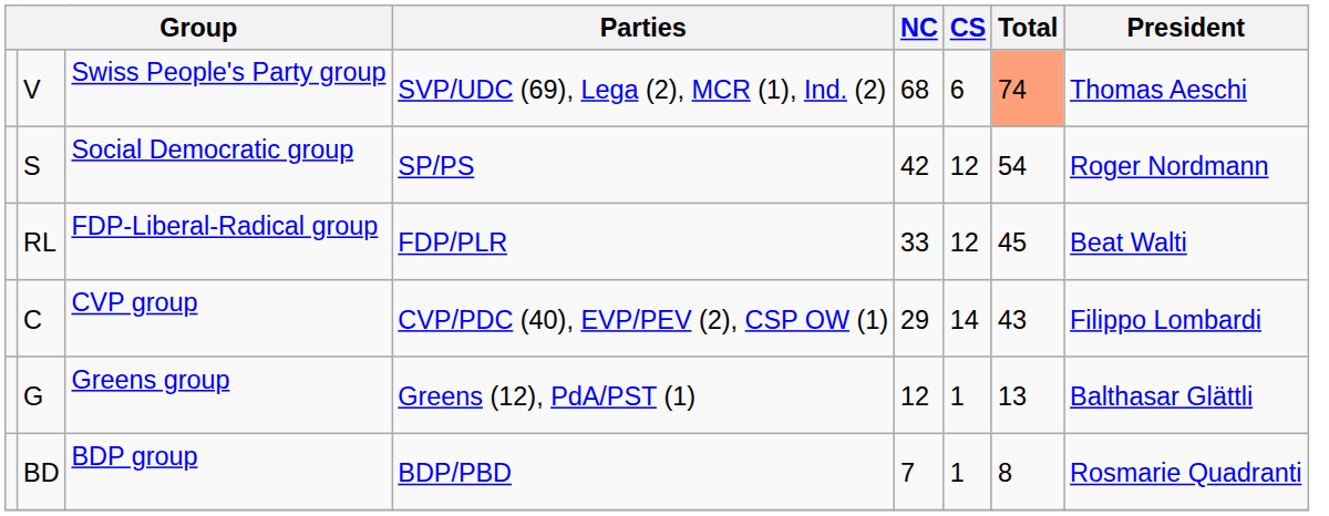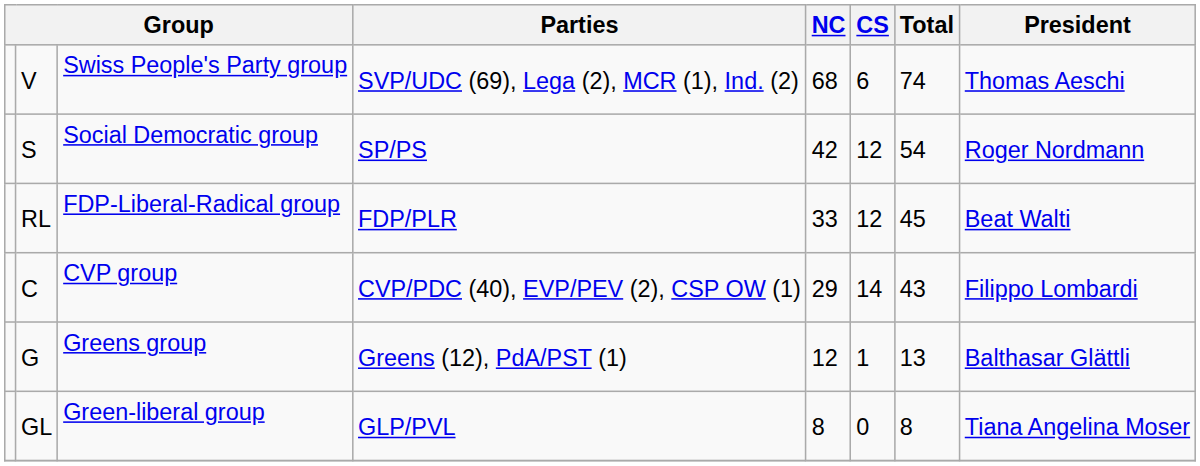Swiss People's Party group | Total: lightsalmon background -> no background
- row: BD | BDP group | BDP/PBD | 7 | 1 | 8 | Rosmarie Quadranti
+ row: GL | Green-liberal group | GLP/PVL | 8 | 0 | 8 | Tiana Angelina Moser
